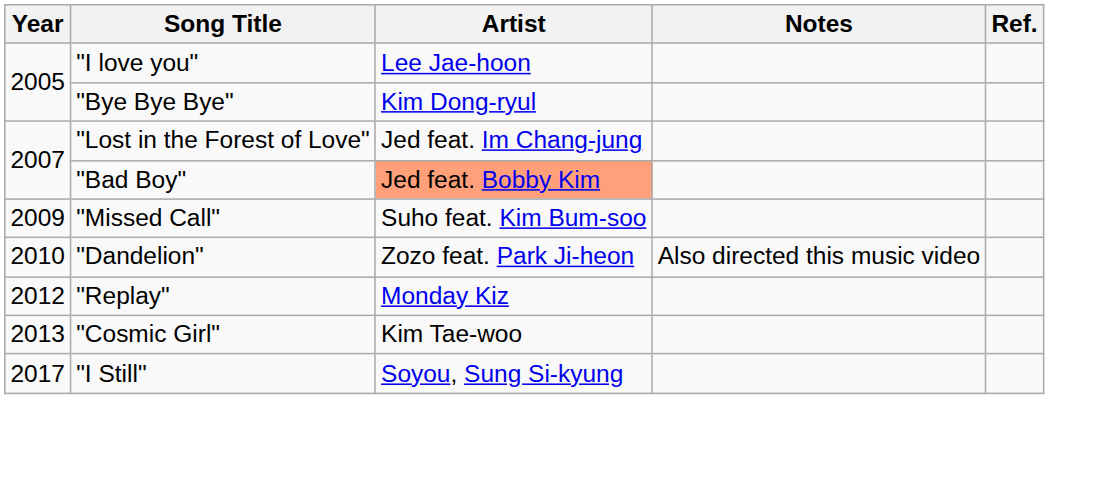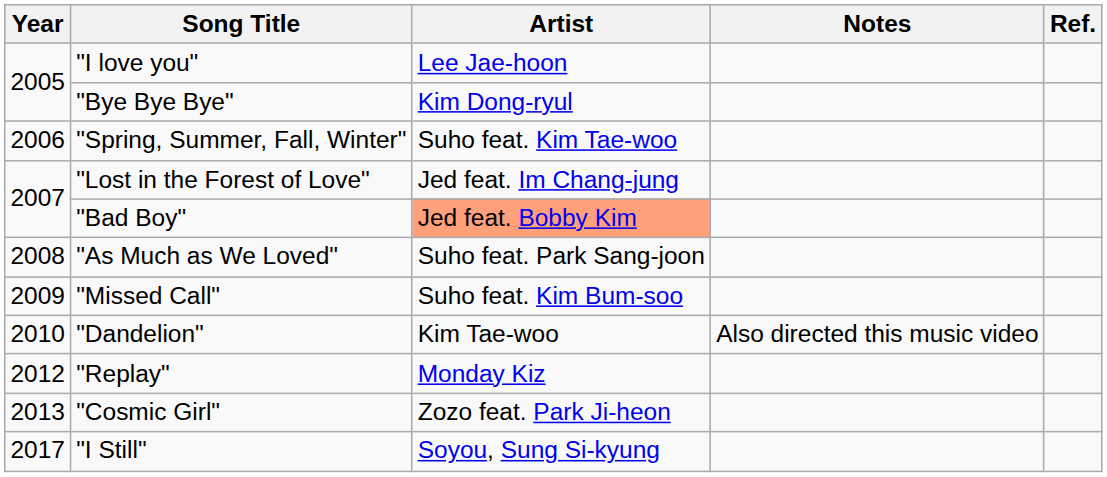+ row: 2006 | "Spring, Summer, Fall, Winter" | Suho feat. Kim Tae-woo
+ row: 2008 | "As Much as We Loved" | Suho feat. Park Sang-joon
"Dandelion" | Artist: Zozo feat. Park Ji-heon -> Kim Tae-woo
"Cosmic Girl" | Artist: Kim Tae-woo -> Zozo feat. Park Ji-heon
